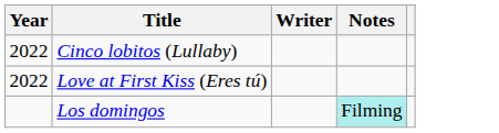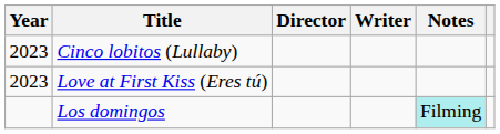+ column: Director
Cinco lobitos (Lullaby) | Year: 2022 -> 2023
Love at First Kiss (Eres tú) | Year: 2022 -> 2023
